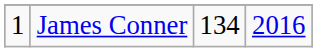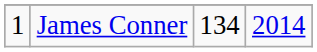James Conner | column 4: 2016 -> 2014
